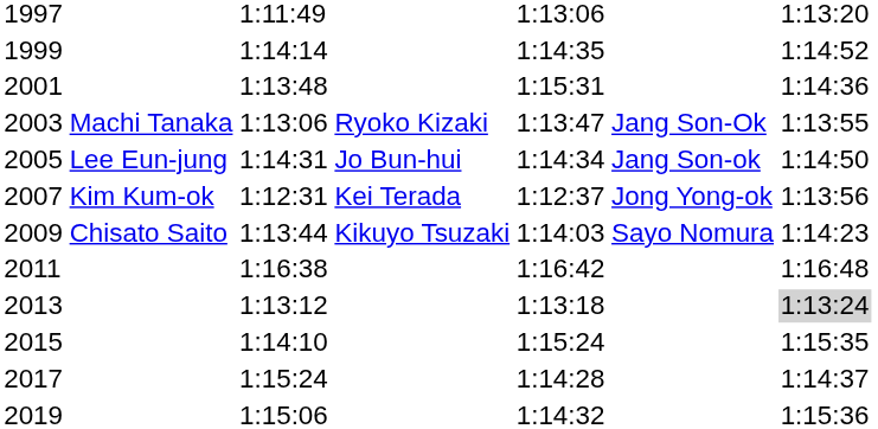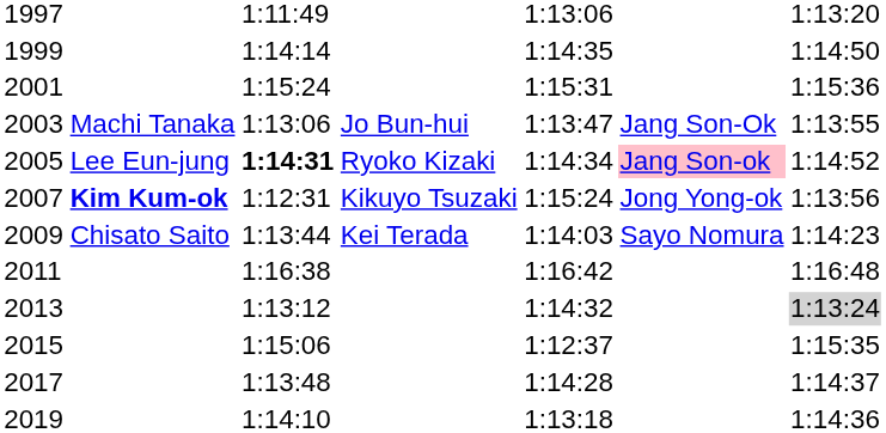1999 | column 7: 1:14:52 -> 1:14:50
2001 | column 3: 1:13:48 -> 1:15:24
2001 | column 7: 1:14:36 -> 1:15:36
2003 | column 4: Ryoko Kizaki -> Jo Bun-hui
2005 | column 3: normal -> bold
2005 | column 4: Jo Bun-hui -> Ryoko Kizaki
2005 | column 6: no background -> pink background
2005 | column 7: 1:14:50 -> 1:14:52
2007 | column 2: normal -> bold
2007 | column 4: Kei Terada -> Kikuyo Tsuzaki
2007 | column 5: 1:12:37 -> 1:15:24
2009 | column 4: Kikuyo Tsuzaki -> Kei Terada
2013 | column 5: 1:13:18 -> 1:14:32
2015 | column 3: 1:14:10 -> 1:15:06
2015 | column 5: 1:15:24 -> 1:12:37
2017 | column 3: 1:15:24 -> 1:13:48
2019 | column 3: 1:15:06 -> 1:14:10
2019 | column 5: 1:14:32 -> 1:13:18
2019 | column 7: 1:15:36 -> 1:14:36
